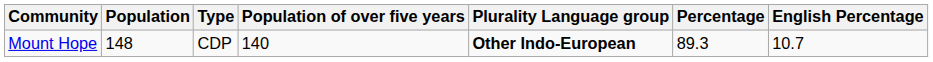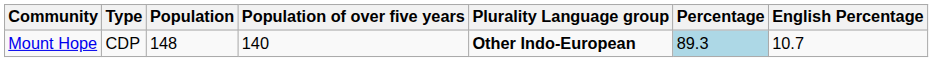columns swapped: Population <-> Type
Mount Hope | Percentage: no background -> lightblue background
